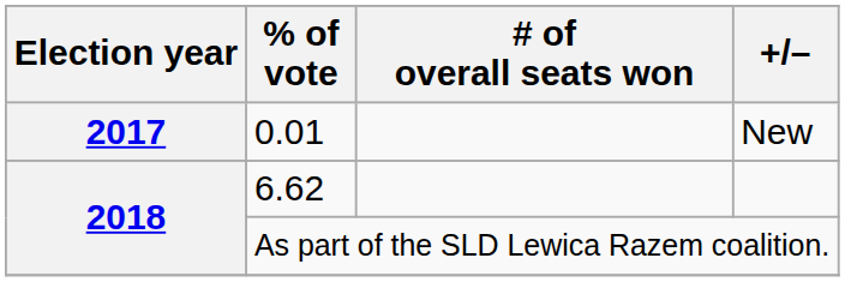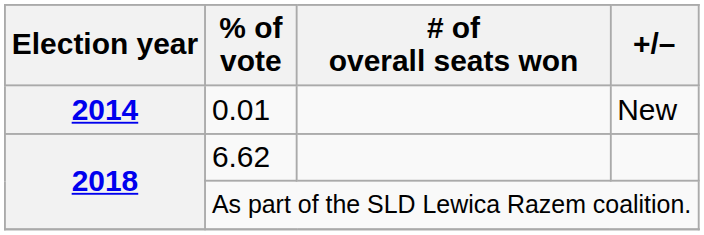New | Election year: 2017 -> 2014
